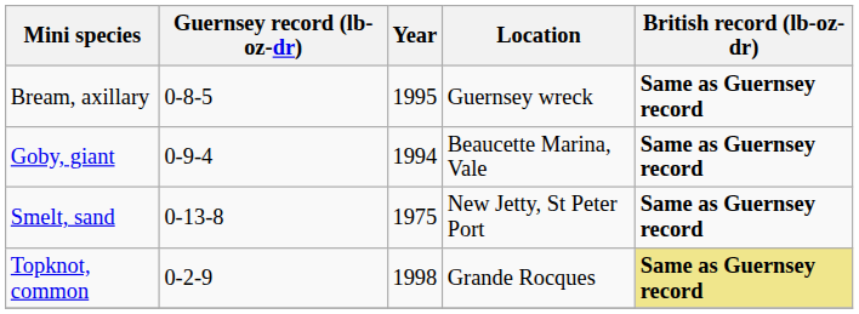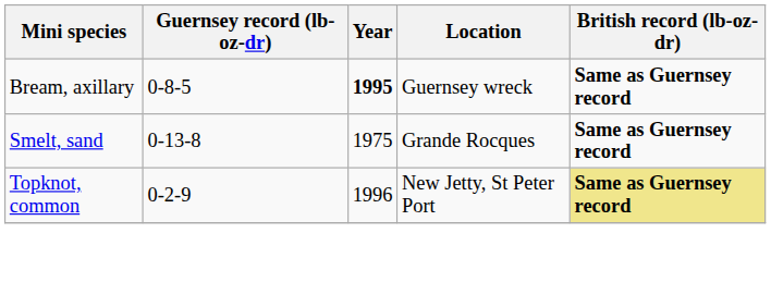Bream, axillary | Year: normal -> bold
- row: Goby, giant | 0-9-4 | 1994 | Beaucette Marina, Vale | Same as Guernsey record
Smelt, sand | Location: New Jetty, St Peter Port -> Grande Rocques
Topknot, common | Year: 1998 -> 1996
Topknot, common | Location: Grande Rocques -> New Jetty, St Peter Port
